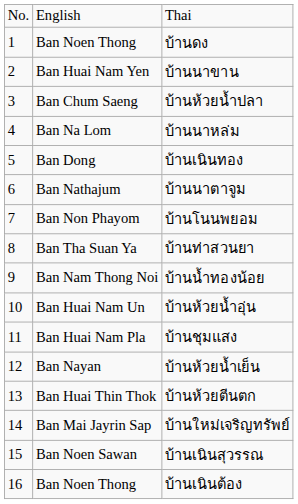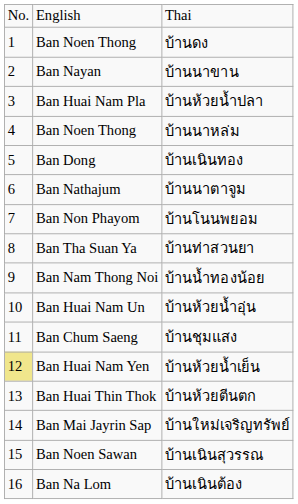บ้านนาขาน | column 2: Ban Huai Nam Yen -> Ban Nayan
บ้านห้วยน้ำปลา | column 2: Ban Chum Saeng -> Ban Huai Nam Pla
บ้านนาหล่ม | column 2: Ban Na Lom -> Ban Noen Thong
บ้านชุมแสง | column 2: Ban Huai Nam Pla -> Ban Chum Saeng
บ้านห้วยน้ำเย็น | column 1: no background -> khaki background
บ้านห้วยน้ำเย็น | column 2: Ban Nayan -> Ban Huai Nam Yen
บ้านเนินต้อง | column 2: Ban Noen Thong -> Ban Na Lom
